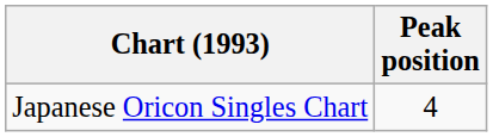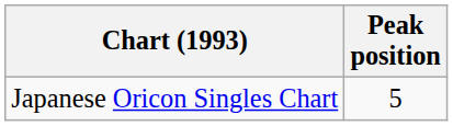Japanese Oricon Singles Chart | Peak position: 4 -> 5
